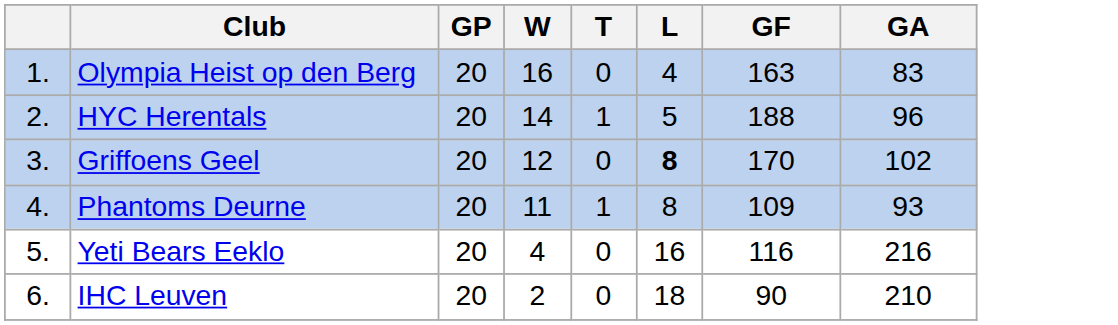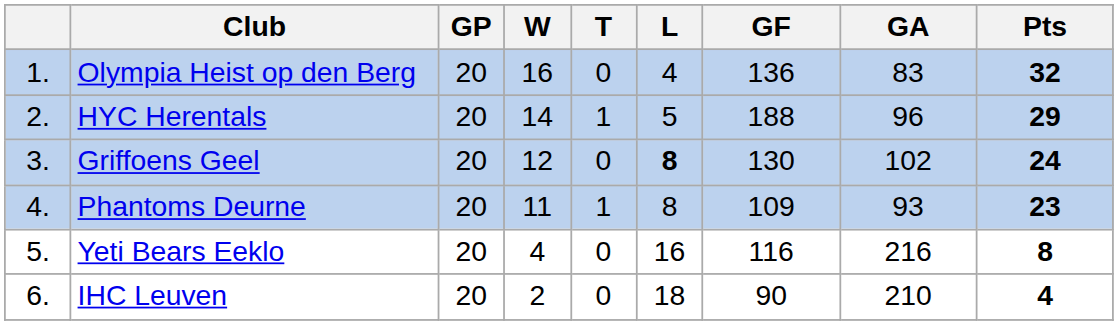+ column: Pts | 32 | 29 | 24 | 23 | 8 | 4
Olympia Heist op den Berg | GF: 163 -> 136
Griffoens Geel | GF: 170 -> 130
